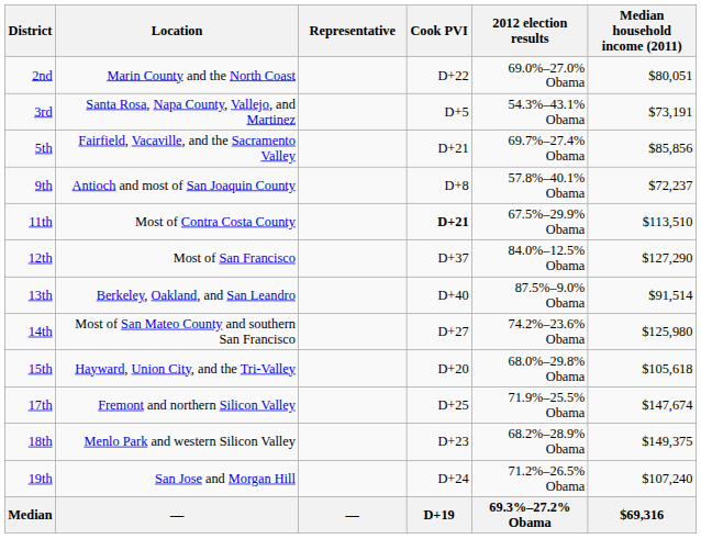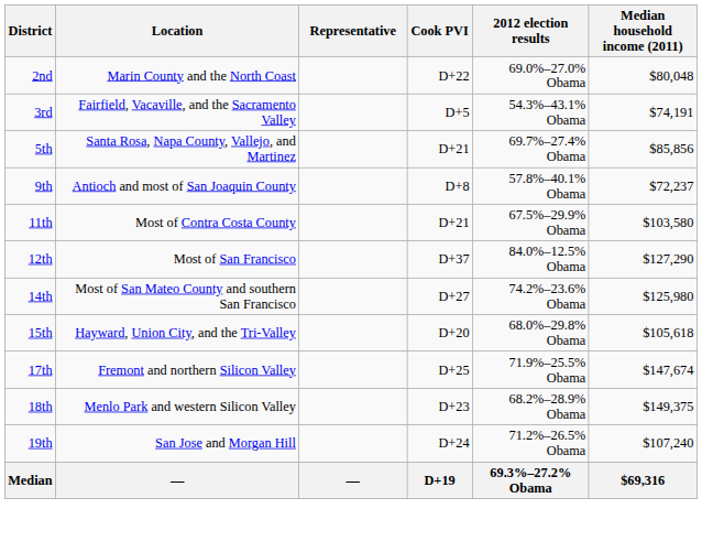2nd | Median household income (2011): $80,051 -> $80,048
3rd | Location: Santa Rosa, Napa County, Vallejo, and Martinez -> Fairfield, Vacaville, and the Sacramento Valley
3rd | Median household income (2011): $73,191 -> $74,191
5th | Location: Fairfield, Vacaville, and the Sacramento Valley -> Santa Rosa, Napa County, Vallejo, and Martinez
11th | Cook PVI: bold -> normal
11th | Median household income (2011): $113,510 -> $103,580
- row: 13th | Berkeley, Oakland, and San Leandro | D+40 | 87.5%–9.0% Obama | $91,514
